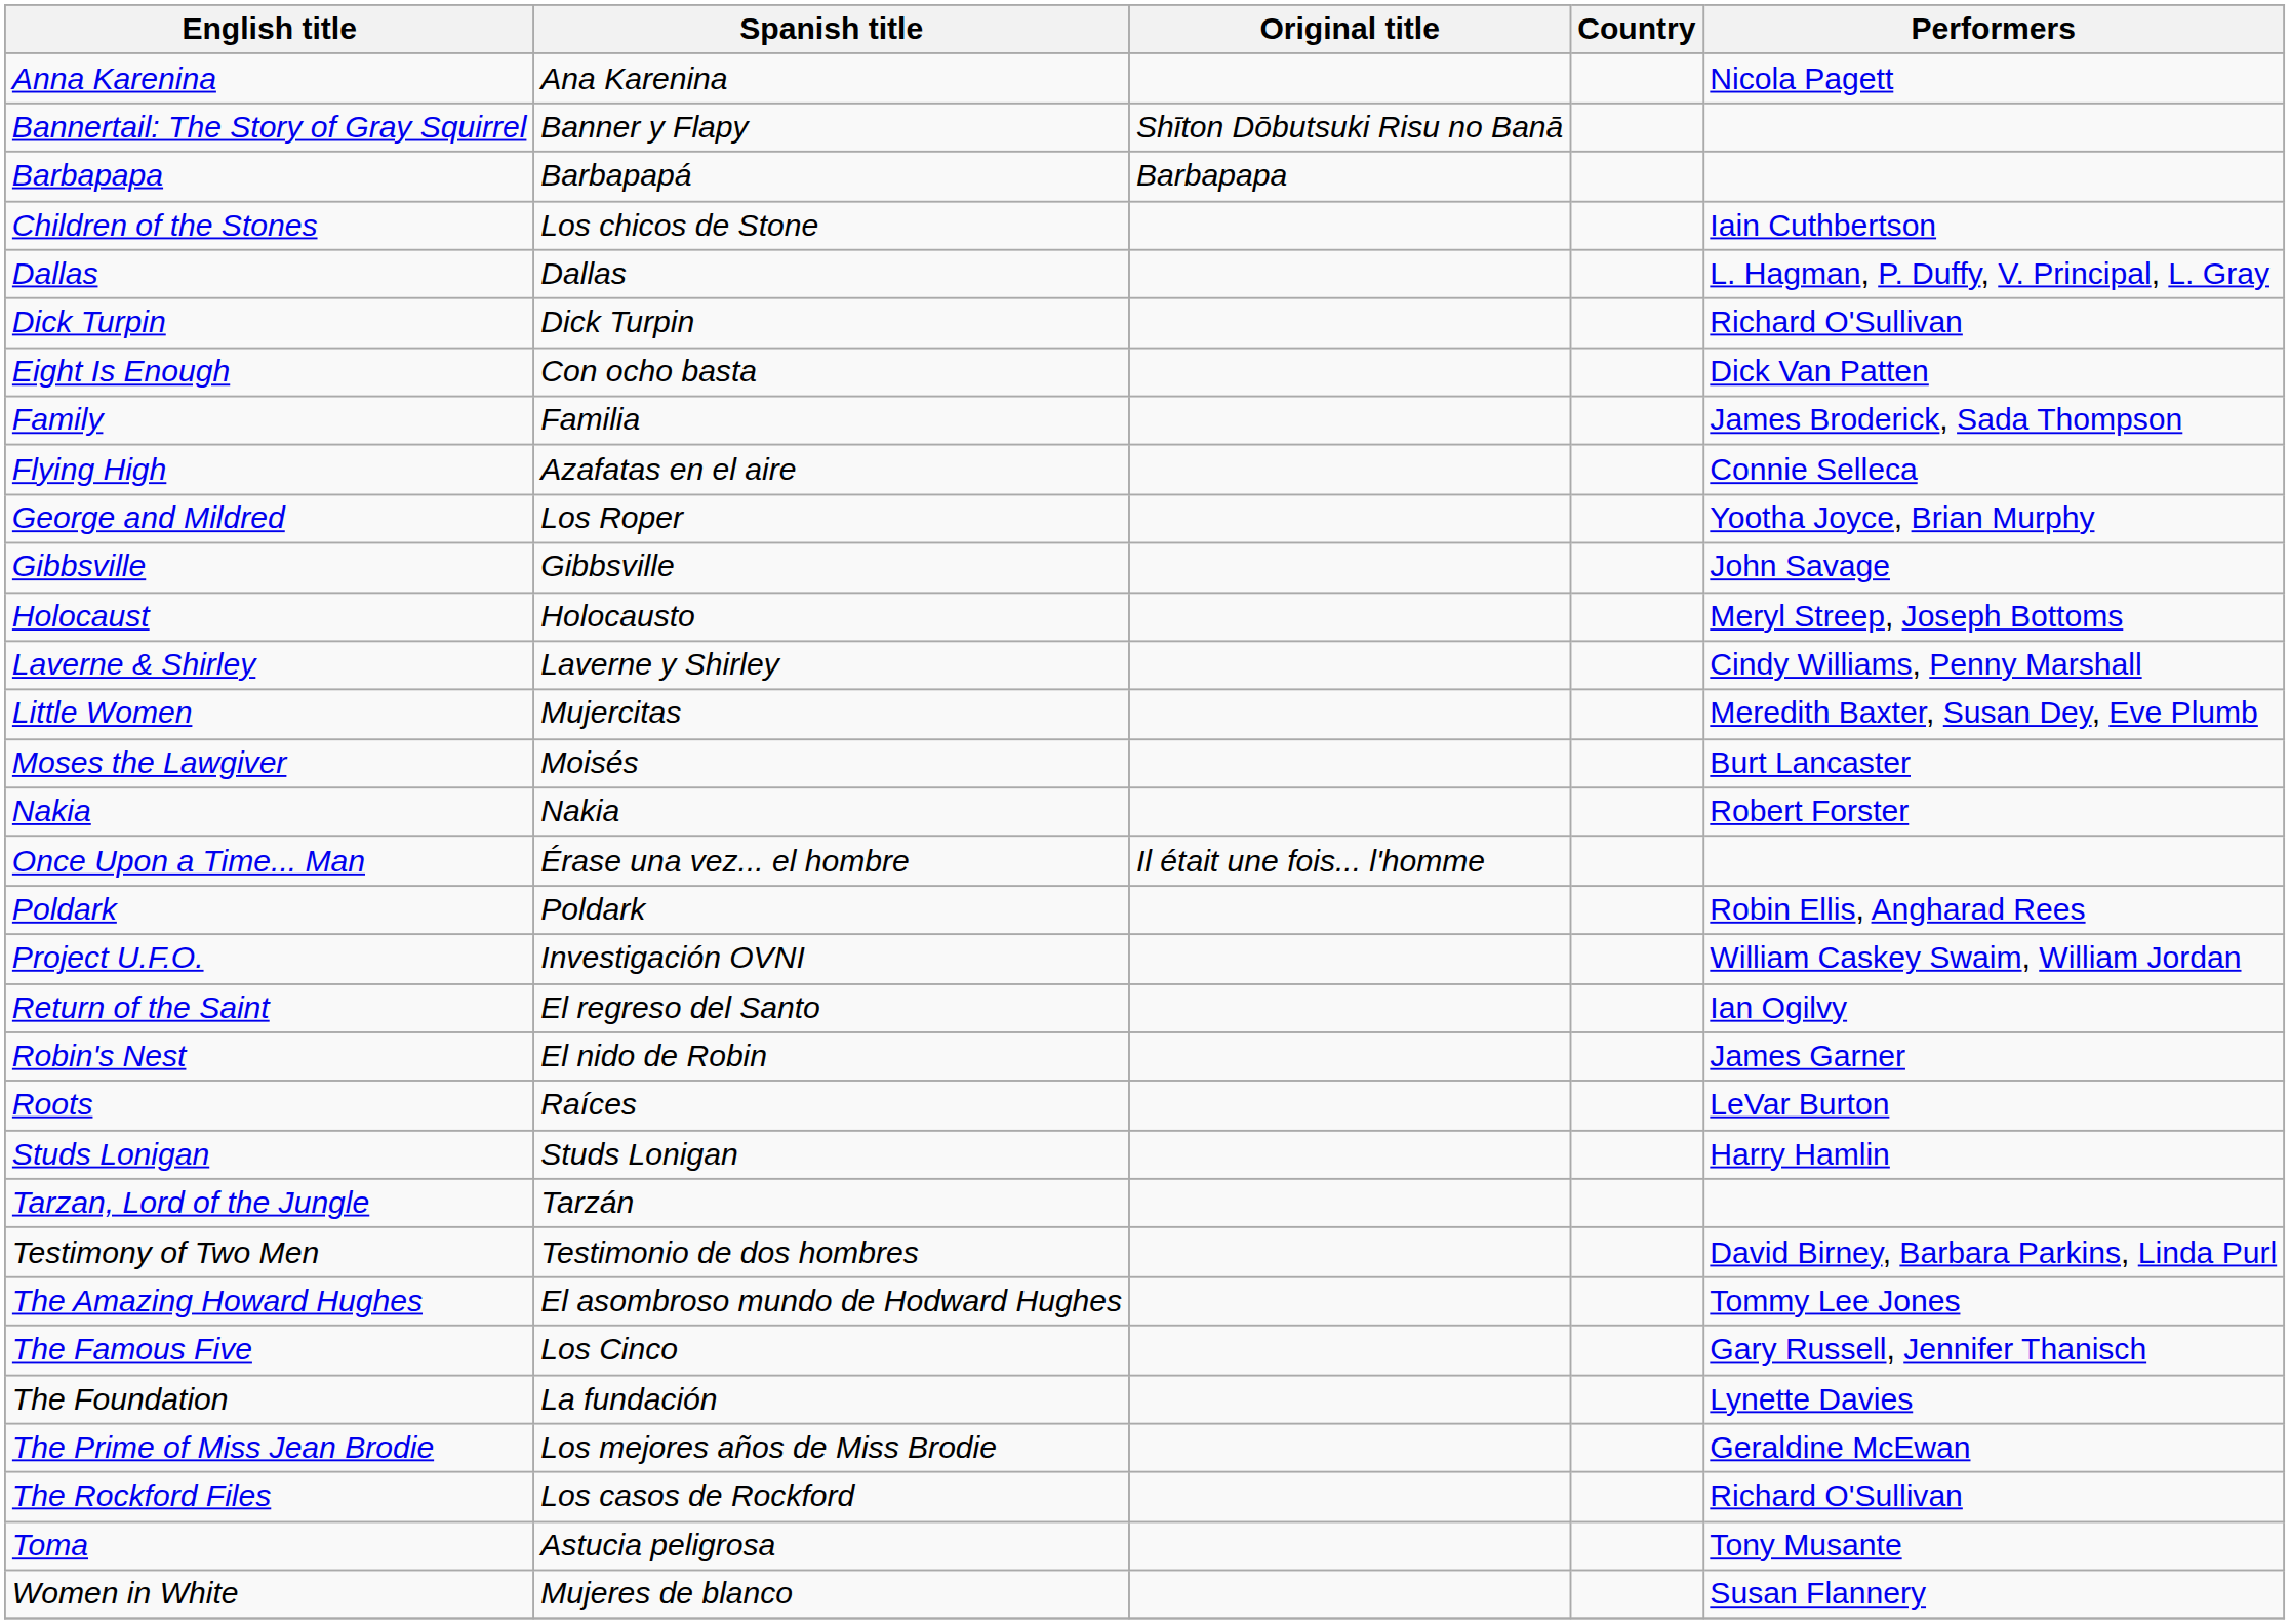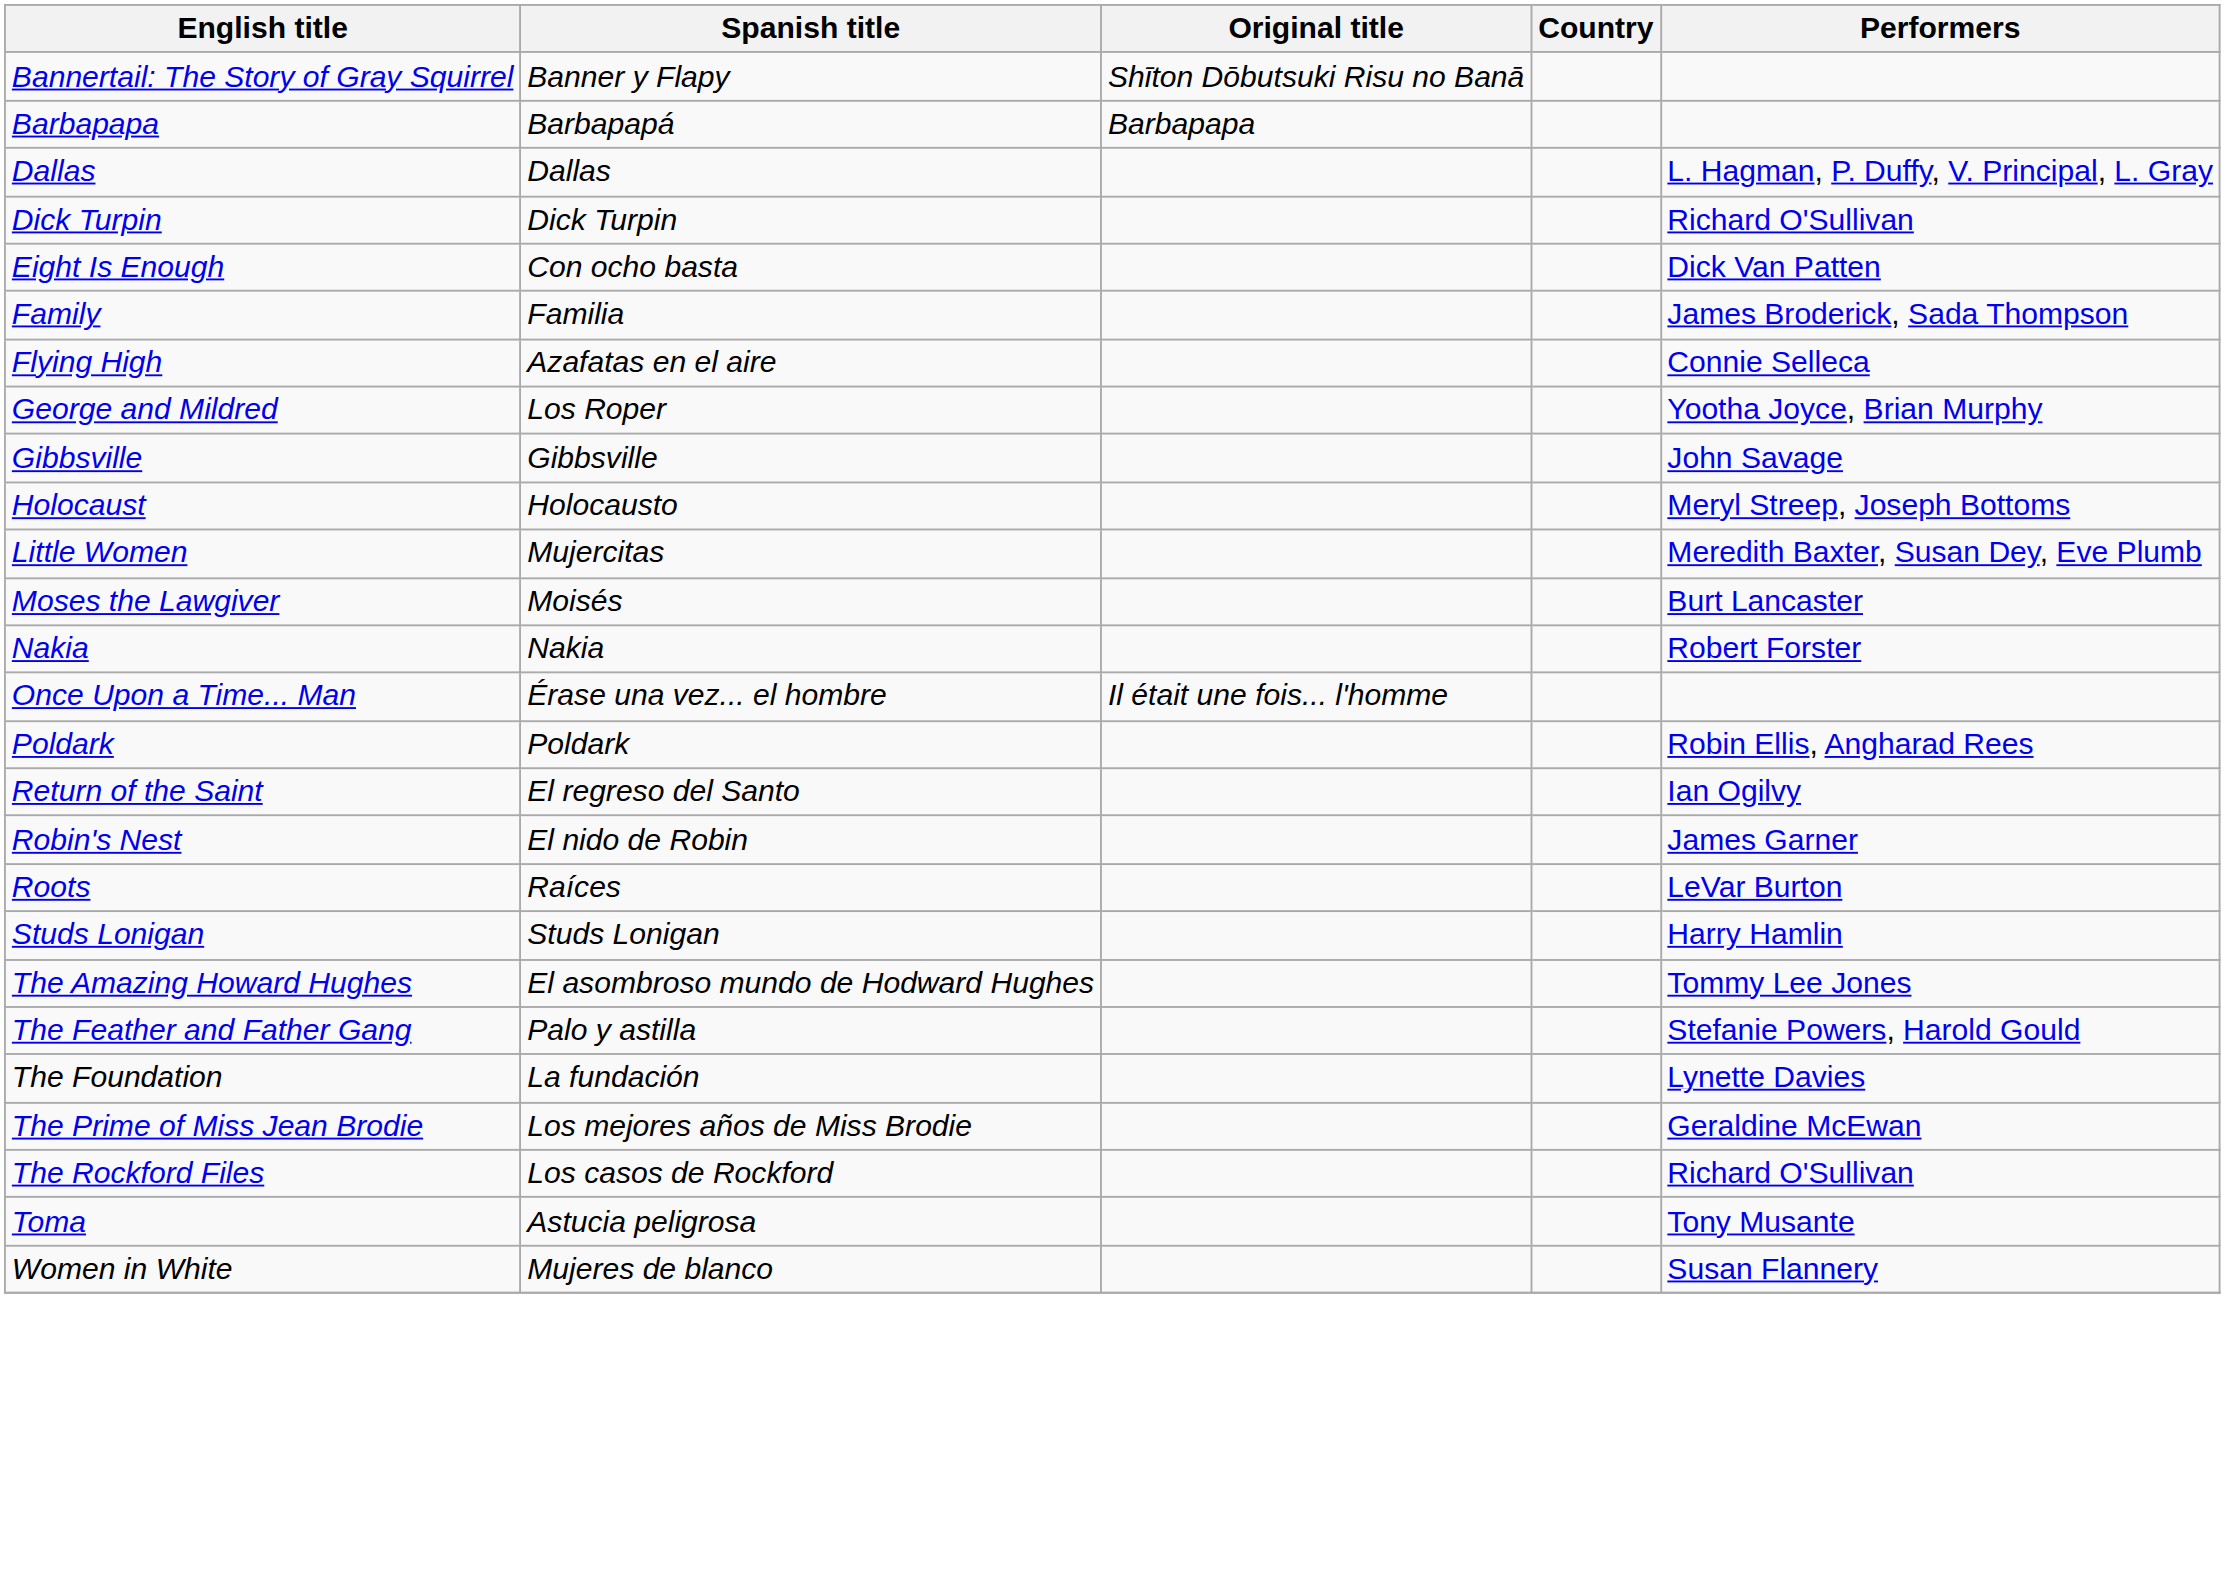- row: Anna Karenina | Ana Karenina | Nicola Pagett
- row: Children of the Stones | Los chicos de Stone | Iain Cuthbertson
- row: Laverne & Shirley | Laverne y Shirley | Cindy Williams, Penny Marshall
- row: Project U.F.O. | Investigación OVNI | William Caskey Swaim, William Jordan
- row: Tarzan, Lord of the Jungle | Tarzán
- row: Testimony of Two Men | Testimonio de dos hombres | David Birney, Barbara Parkins, Linda Purl
- row: The Famous Five | Los Cinco | Gary Russell, Jennifer Thanisch
+ row: The Feather and Father Gang | Palo y astilla | Stefanie Powers, Harold Gould
